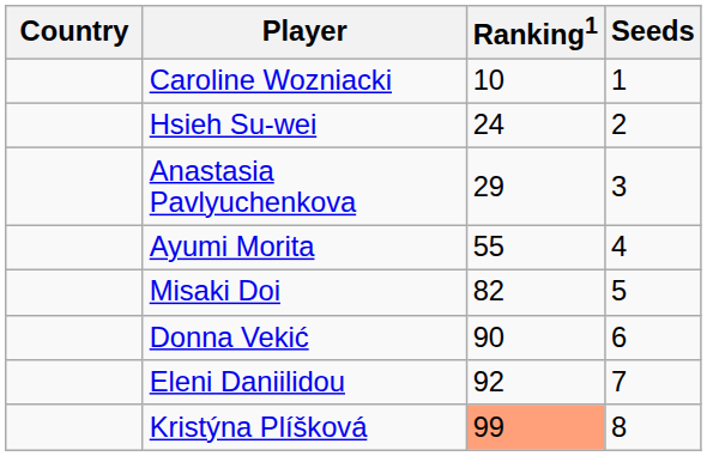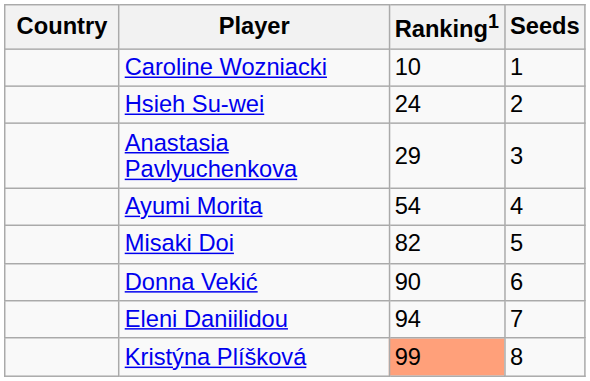Ayumi Morita | Ranking1: 55 -> 54
Eleni Daniilidou | Ranking1: 92 -> 94
